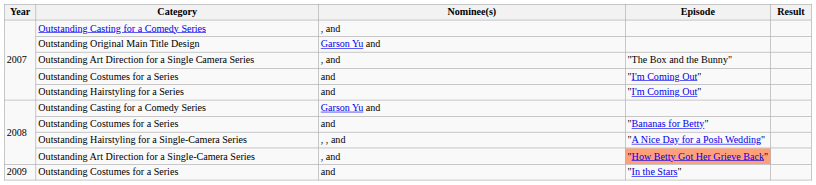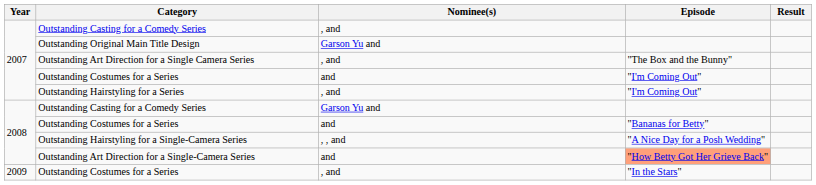Outstanding Hairstyling for a Series | Nominee(s): and -> , and
Outstanding Art Direction for a Single-Camera Series | Nominee(s): , and -> and
2009 / Outstanding Costumes for a Series | Nominee(s): and -> , and
